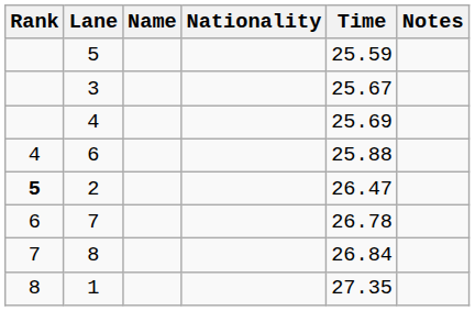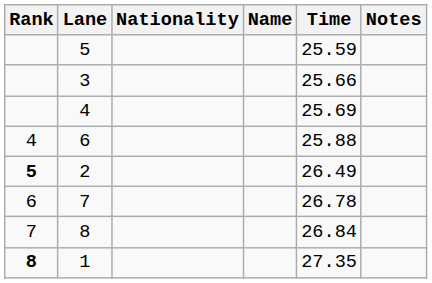columns swapped: Name <-> Nationality
3 | Time: 25.67 -> 25.66
2 | Time: 26.47 -> 26.49
1 | Rank: normal -> bold
